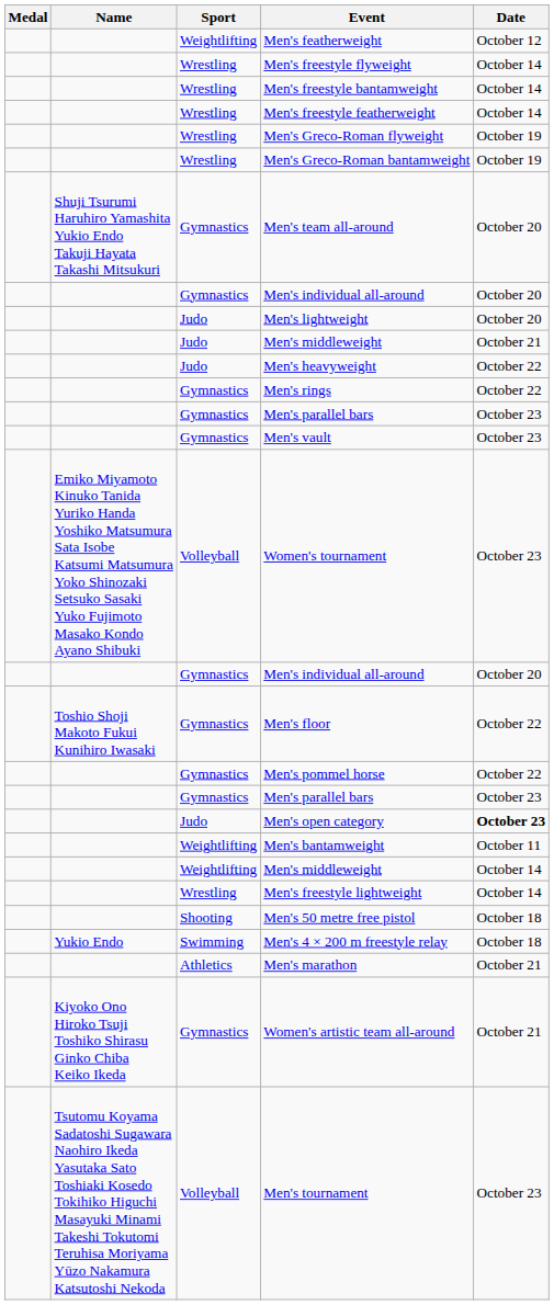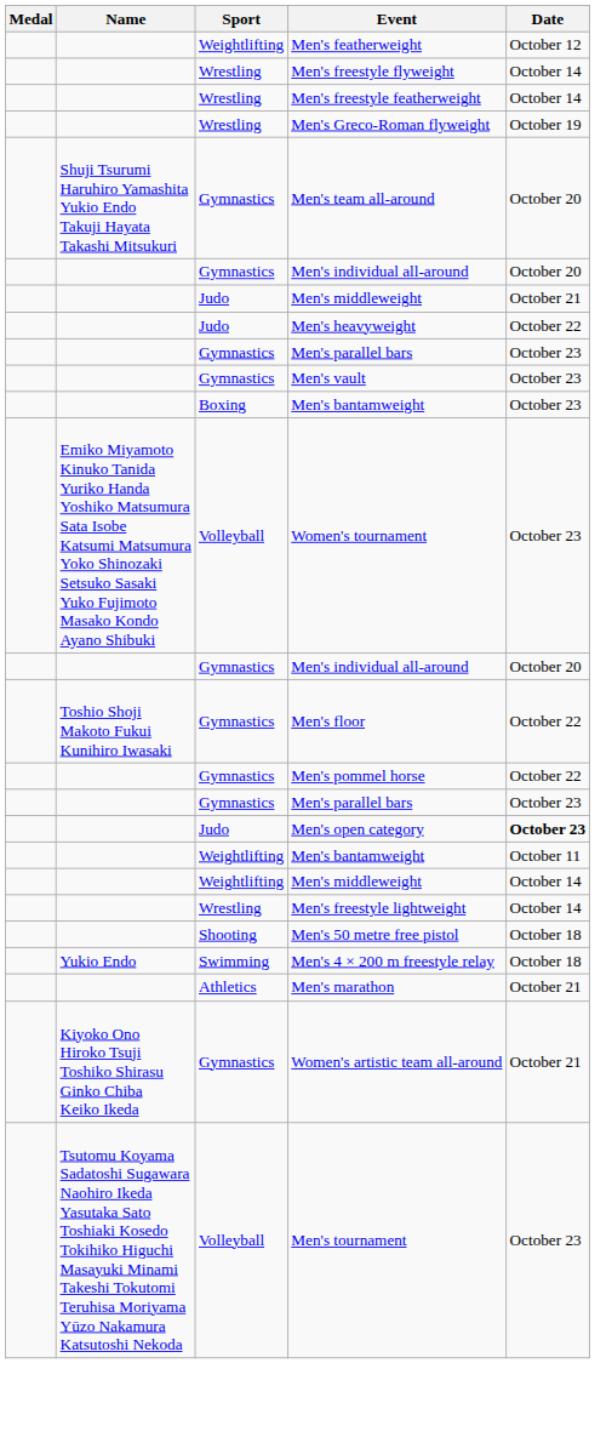- row: Wrestling | Men's freestyle bantamweight | October 14
- row: Wrestling | Men's Greco-Roman bantamweight | October 19
- row: Judo | Men's lightweight | October 20
- row: Gymnastics | Men's rings | October 22
+ row: Boxing | Men's bantamweight | October 23
